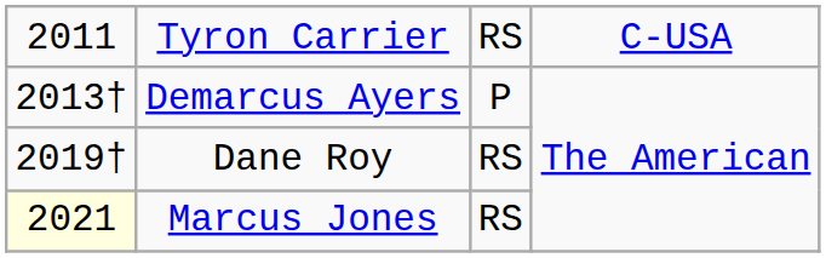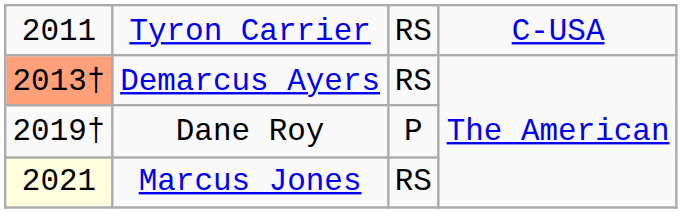Demarcus Ayers | column 1: no background -> lightsalmon background
Demarcus Ayers | column 3: P -> RS
Dane Roy | column 3: RS -> P
